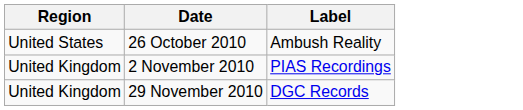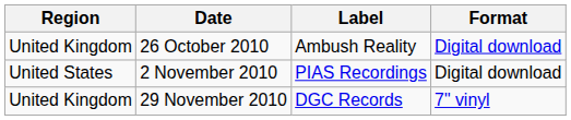+ column: Format | Digital download | Digital download | 7" vinyl
26 October 2010 | Region: United States -> United Kingdom
2 November 2010 | Region: United Kingdom -> United States
